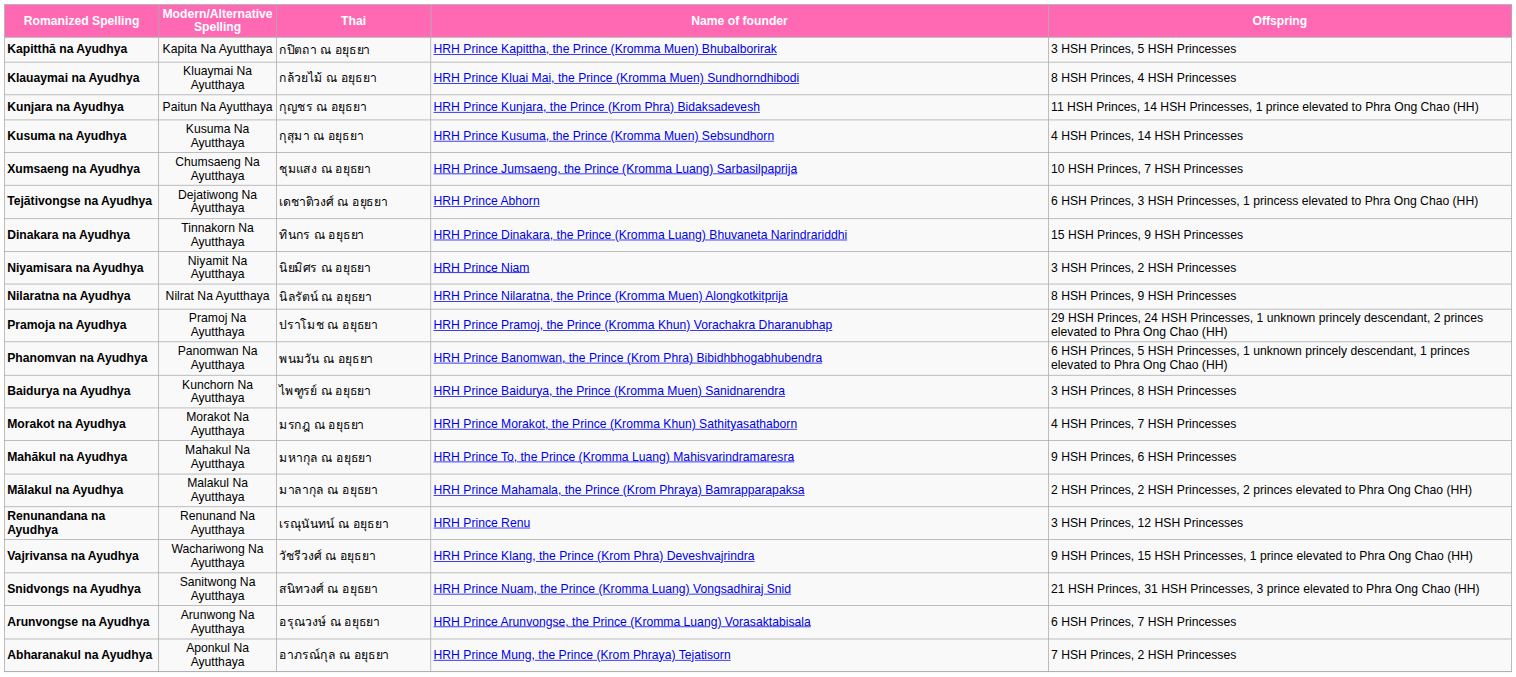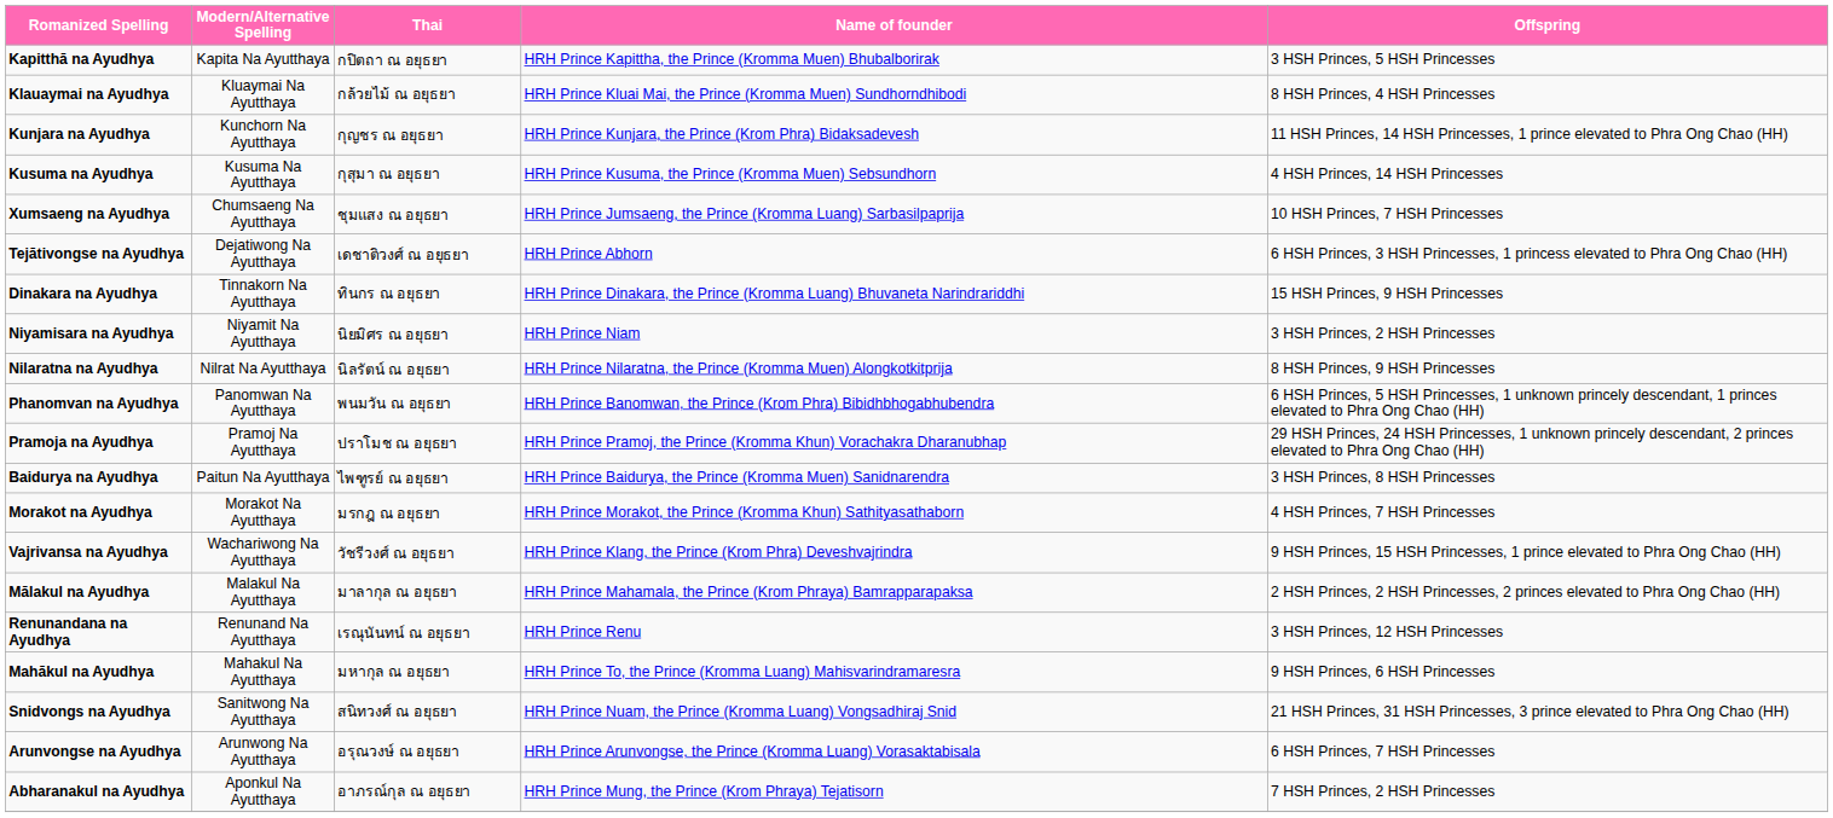Kunjara na Ayudhya | Modern/Alternative Spelling: Paitun Na Ayutthaya -> Kunchorn Na Ayutthaya
rows swapped: Pramoja na Ayudhya <-> Phanomvan na Ayudhya
Baidurya na Ayudhya | Modern/Alternative Spelling: Kunchorn Na Ayutthaya -> Paitun Na Ayutthaya
rows swapped: Mahākul na Ayudhya <-> Vajrivansa na Ayudhya
